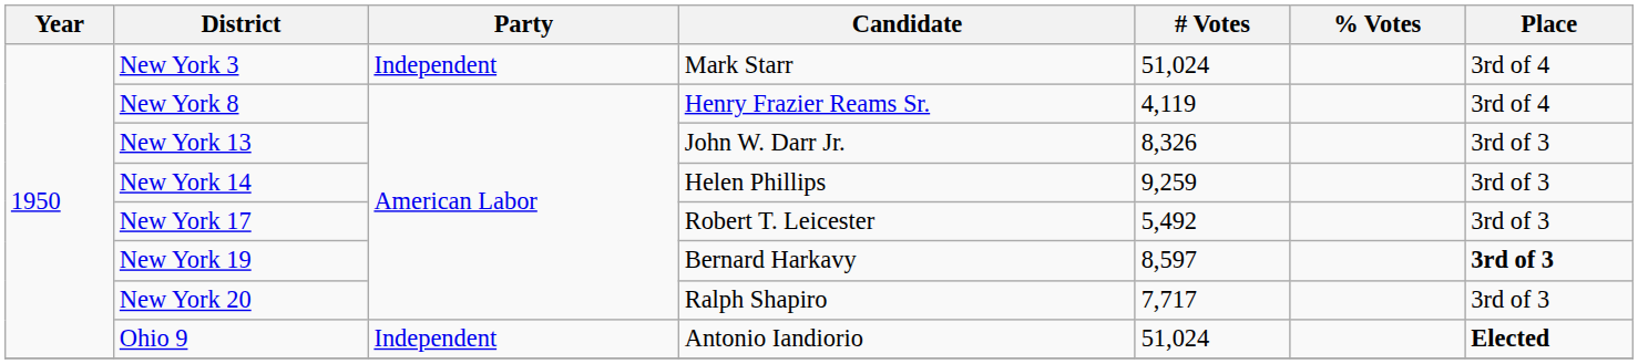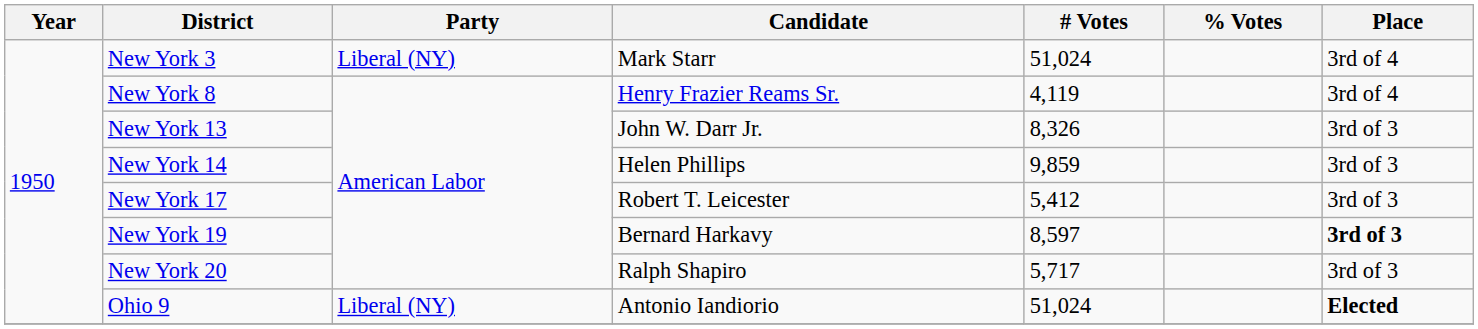New York 3 | Party: Independent -> Liberal (NY)
New York 14 | # Votes: 9,259 -> 9,859
New York 17 | # Votes: 5,492 -> 5,412
New York 20 | # Votes: 7,717 -> 5,717
Ohio 9 | Party: Independent -> Liberal (NY)
